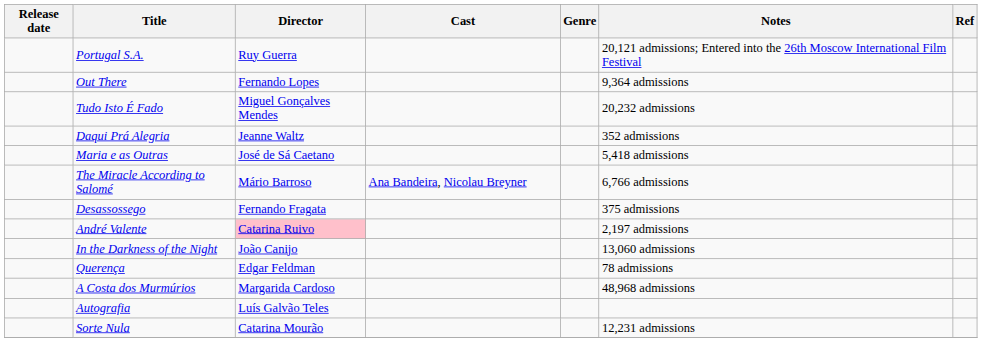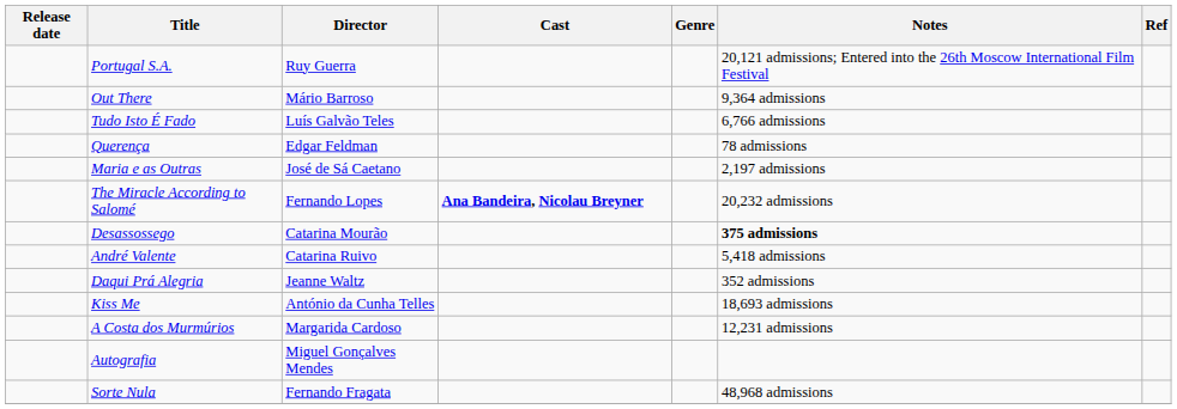Out There | Director: Fernando Lopes -> Mário Barroso
Tudo Isto É Fado | Director: Miguel Gonçalves Mendes -> Luís Galvão Teles
Tudo Isto É Fado | Notes: 20,232 admissions -> 6,766 admissions
rows swapped: Daqui Prá Alegria <-> Querença
Maria e as Outras | Notes: 5,418 admissions -> 2,197 admissions
The Miracle According to Salomé | Director: Mário Barroso -> Fernando Lopes
The Miracle According to Salomé | Cast: normal -> bold
The Miracle According to Salomé | Notes: 6,766 admissions -> 20,232 admissions
Desassossego | Director: Fernando Fragata -> Catarina Mourão
Desassossego | Notes: normal -> bold
André Valente | Director: pink background -> no background
André Valente | Notes: 2,197 admissions -> 5,418 admissions
- row: In the Darkness of the Night | João Canijo | 13,060 admissions
+ row: Kiss Me | António da Cunha Telles | 18,693 admissions
A Costa dos Murmúrios | Notes: 48,968 admissions -> 12,231 admissions
Autografia | Director: Luís Galvão Teles -> Miguel Gonçalves Mendes
Sorte Nula | Director: Catarina Mourão -> Fernando Fragata
Sorte Nula | Notes: 12,231 admissions -> 48,968 admissions
